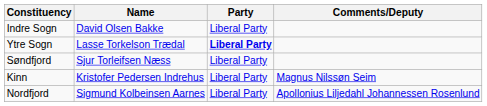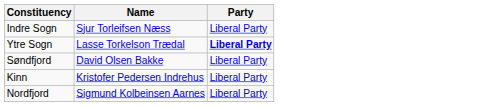- column: Comments/Deputy | Magnus Nilssøn Seim | Apollonius Liljedahl Johannessen Rosenlund
Indre Sogn | Name: David Olsen Bakke -> Sjur Torleifsen Næss
Søndfjord | Name: Sjur Torleifsen Næss -> David Olsen Bakke
